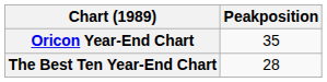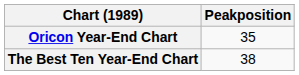The Best Ten Year-End Chart | Peakposition: 28 -> 38
